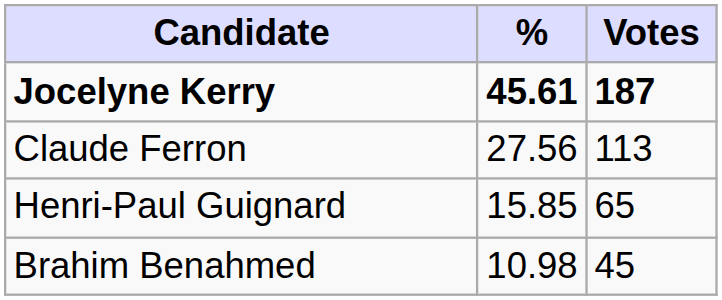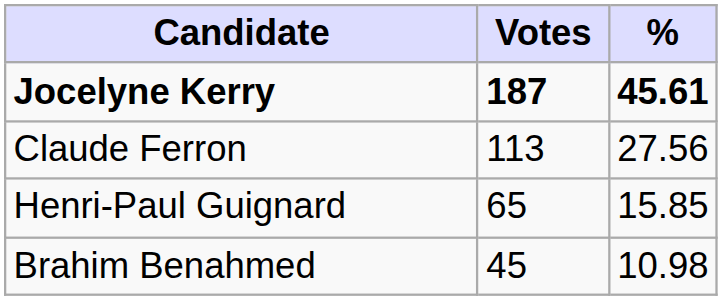columns swapped: Votes <-> %
